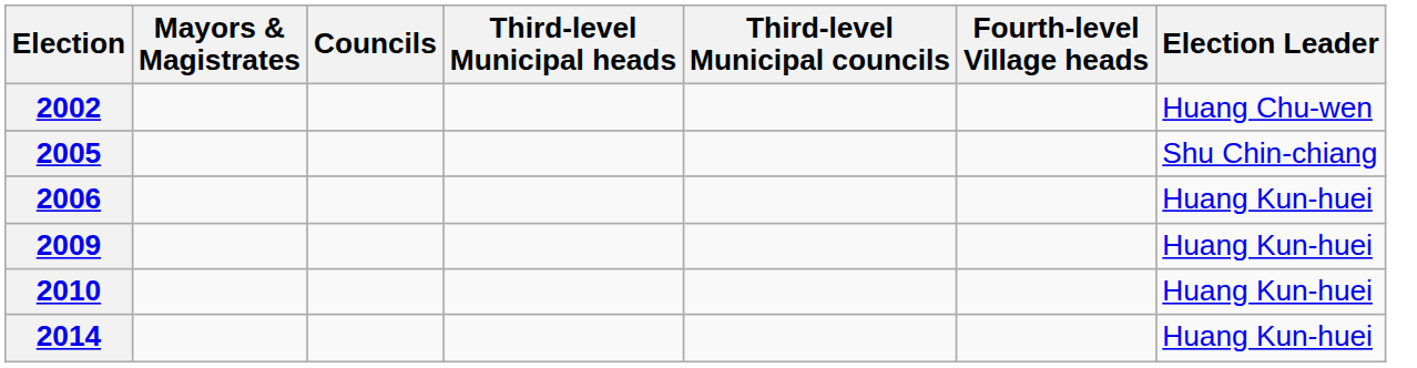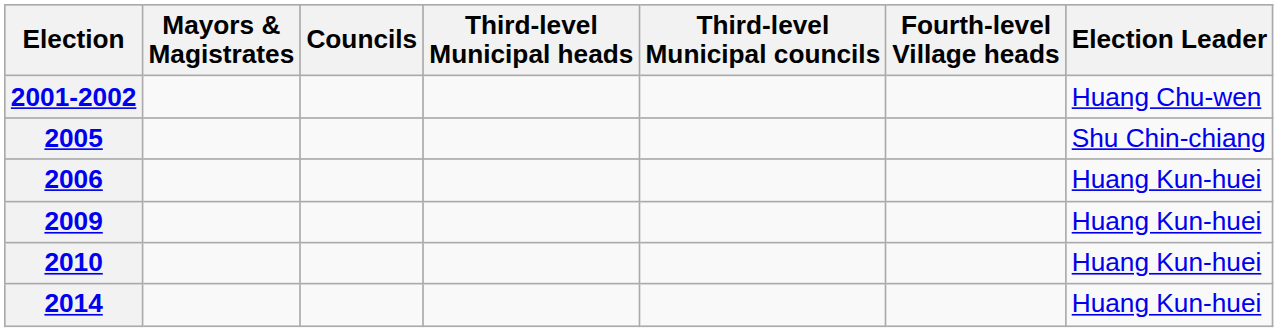+ row: 2001-2002 | Huang Chu-wen
- row: 2002 | Huang Chu-wen
